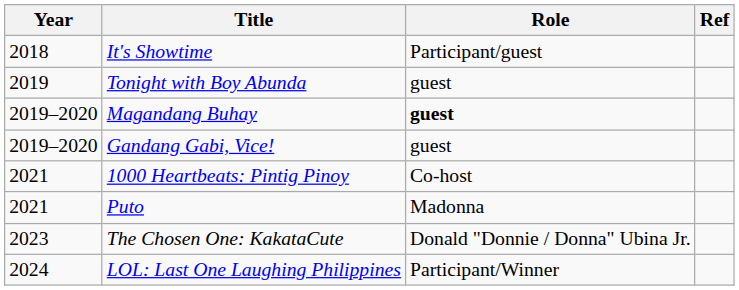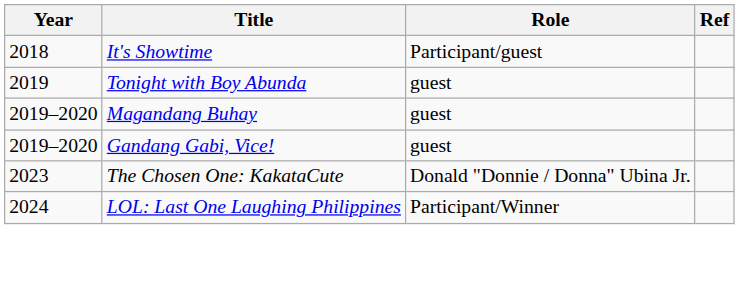Magandang Buhay | Role: bold -> normal
- row: 2021 | 1000 Heartbeats: Pintig Pinoy | Co-host
- row: 2021 | Puto | Madonna
